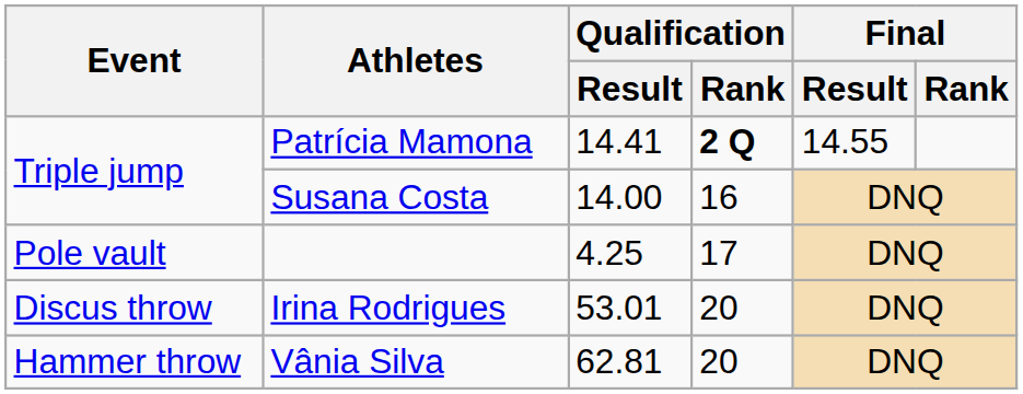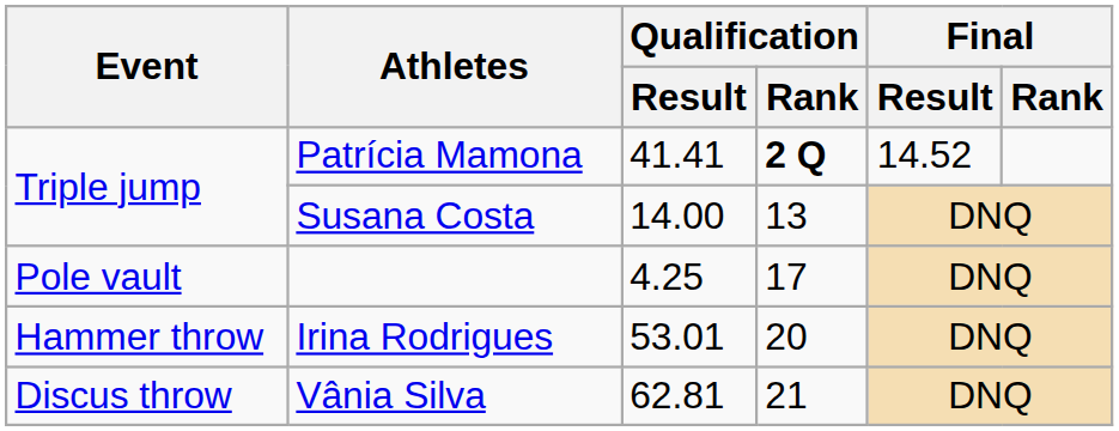Patrícia Mamona | Qualification / Result: 14.41 -> 41.41
Patrícia Mamona | Final / Result: 14.55 -> 14.52
Susana Costa | Qualification / Rank: 16 -> 13
Irina Rodrigues | Event: Discus throw -> Hammer throw
Vânia Silva | Event: Hammer throw -> Discus throw
Vânia Silva | Qualification / Rank: 20 -> 21
